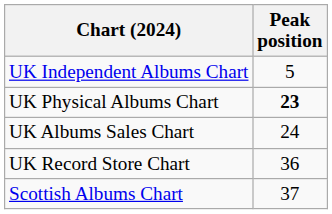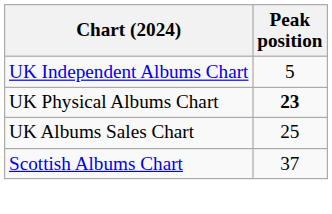UK Albums Sales Chart | Peak position: 24 -> 25
- row: UK Record Store Chart | 36
